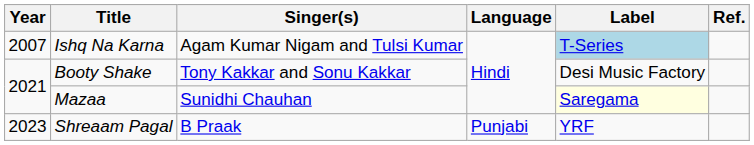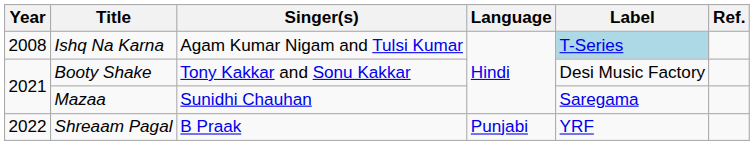Ishq Na Karna | Year: 2007 -> 2008
Mazaa | Label: lightyellow background -> no background
Shreaam Pagal | Year: 2023 -> 2022
